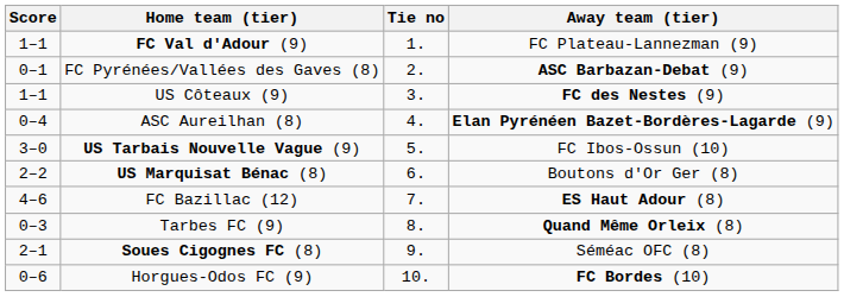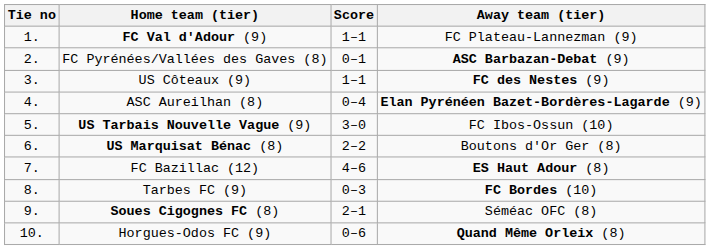columns swapped: Tie no <-> Score
Tarbes FC (9) | Away team (tier): Quand Même Orleix (8) -> FC Bordes (10)
Horgues-Odos FC (9) | Away team (tier): FC Bordes (10) -> Quand Même Orleix (8)
